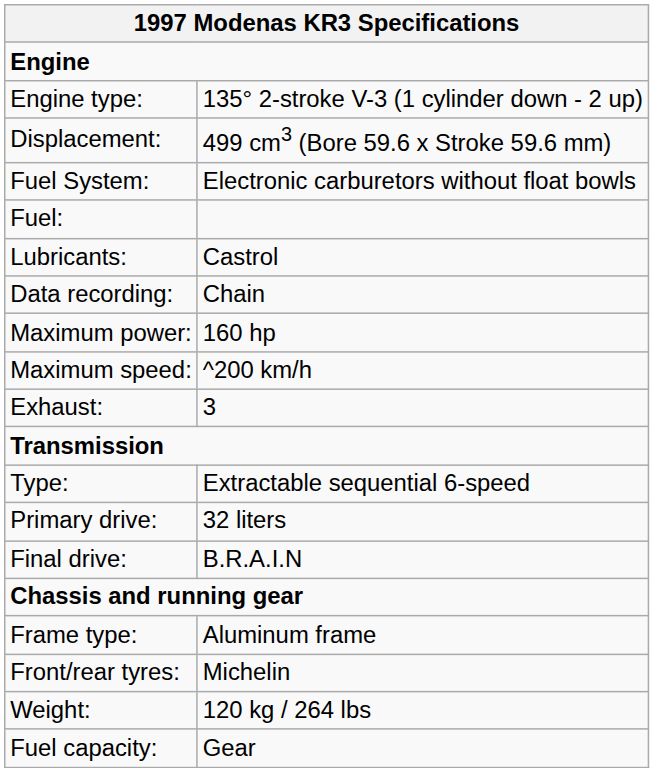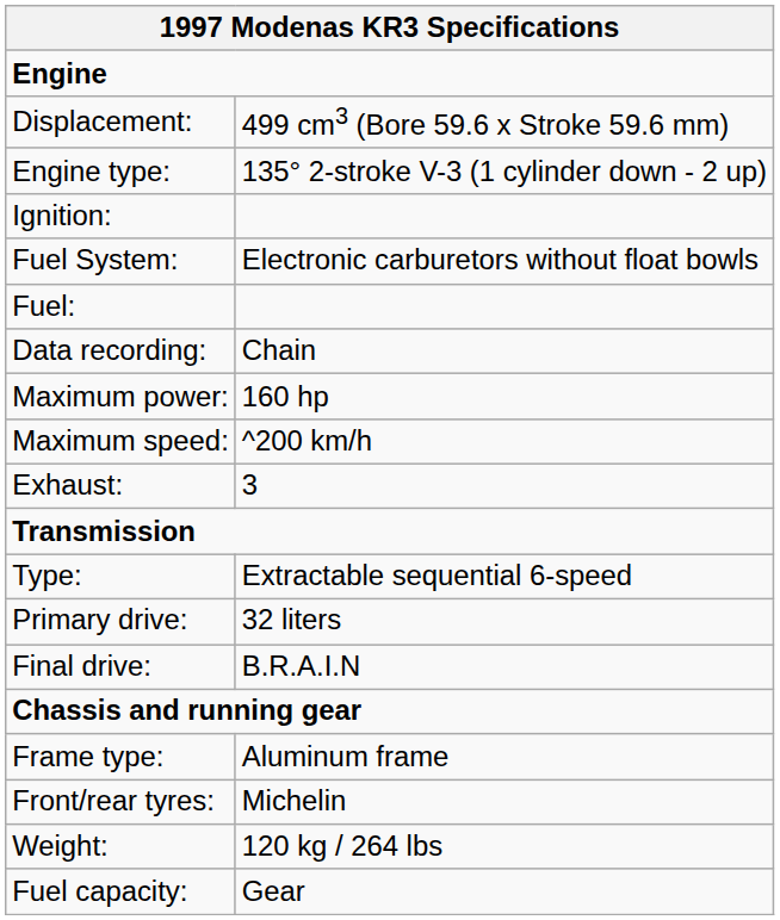rows swapped: Engine type: <-> Displacement:
+ row: Ignition:
- row: Lubricants: | Castrol
